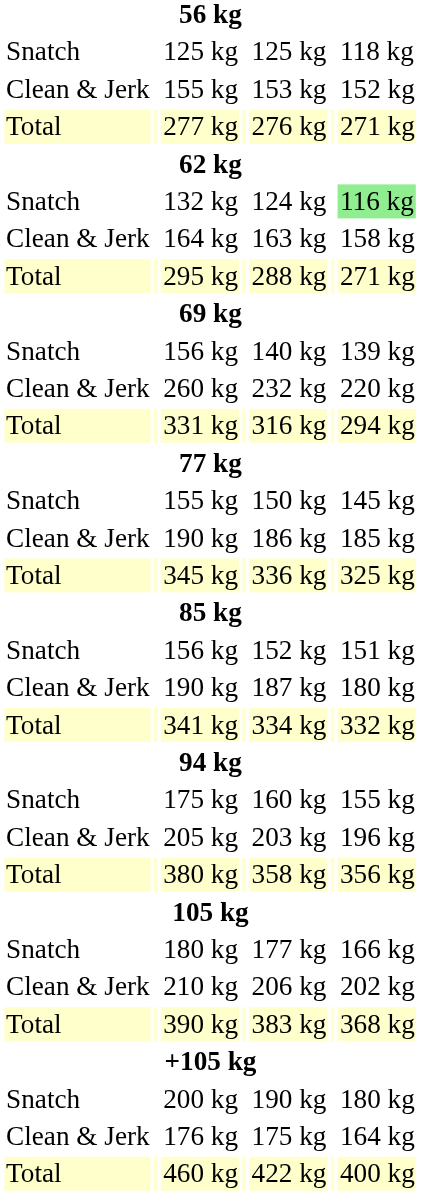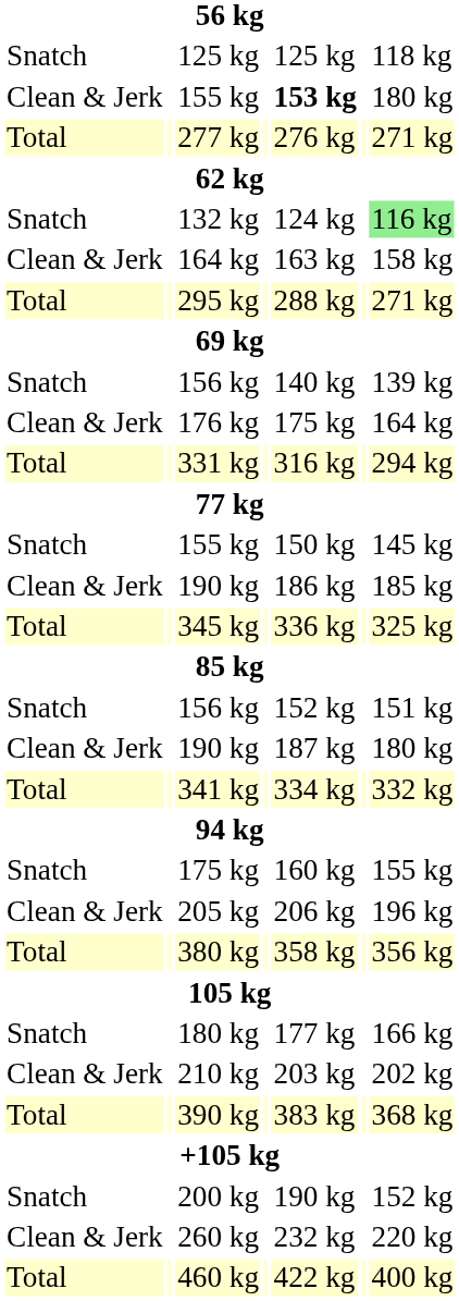Clean & Jerk / 155 kg | column 5: normal -> bold
Clean & Jerk / 155 kg | column 7: 152 kg -> 180 kg
rows swapped: 176 kg <-> 260 kg
205 kg | column 5: 203 kg -> 206 kg
210 kg | column 5: 206 kg -> 203 kg
200 kg | column 7: 180 kg -> 152 kg
